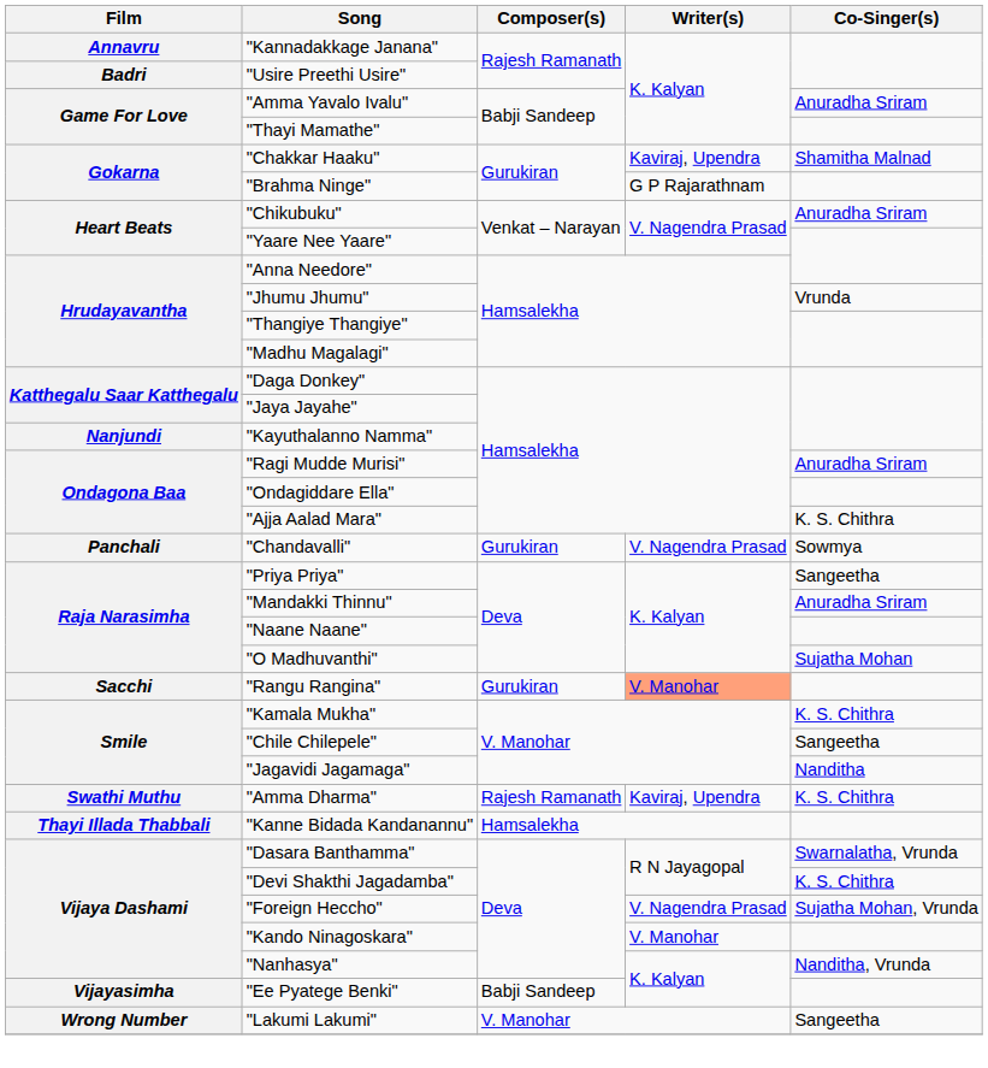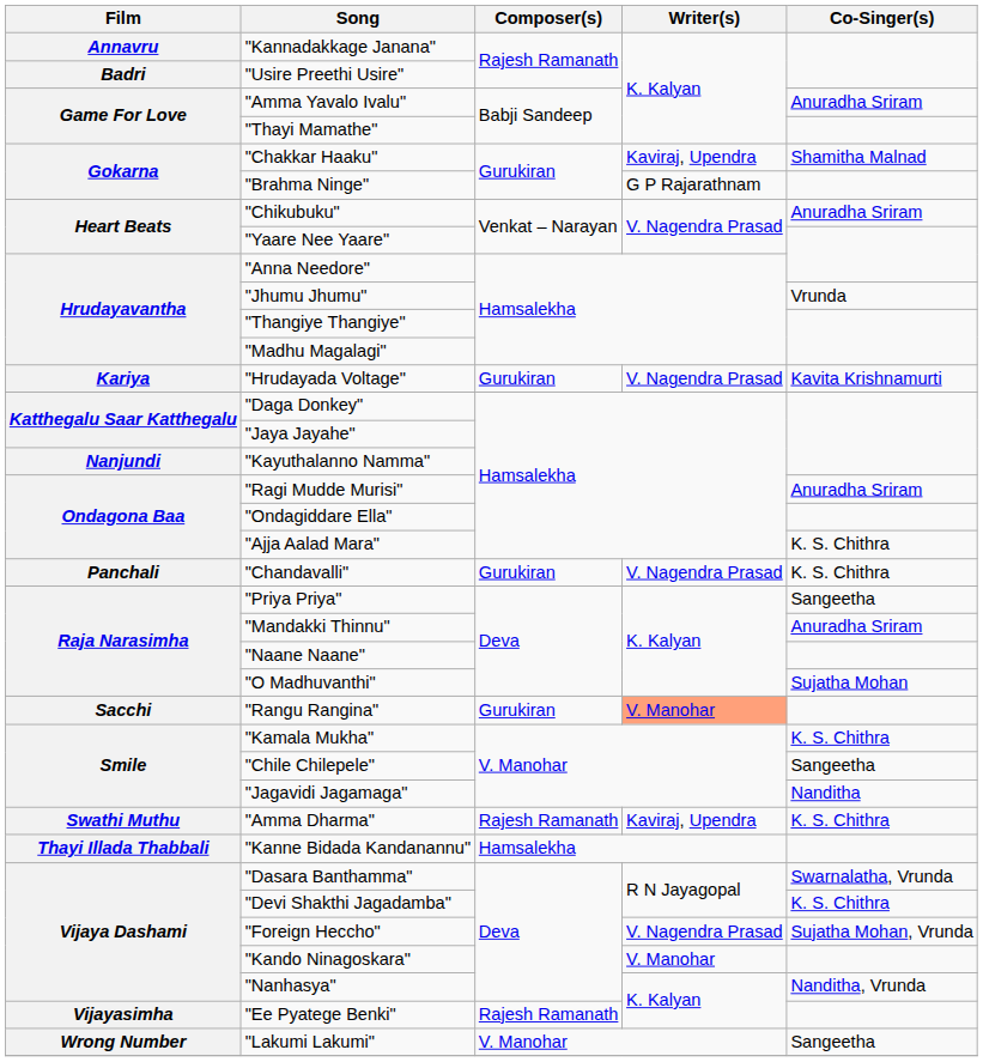+ row: Kariya | "Hrudayada Voltage" | Gurukiran | V. Nagendra Prasad | Kavita Krishnamurti
"Chandavalli" | Co-Singer(s): Sowmya -> K. S. Chithra
"Ee Pyatege Benki" | Composer(s): Babji Sandeep -> Rajesh Ramanath
